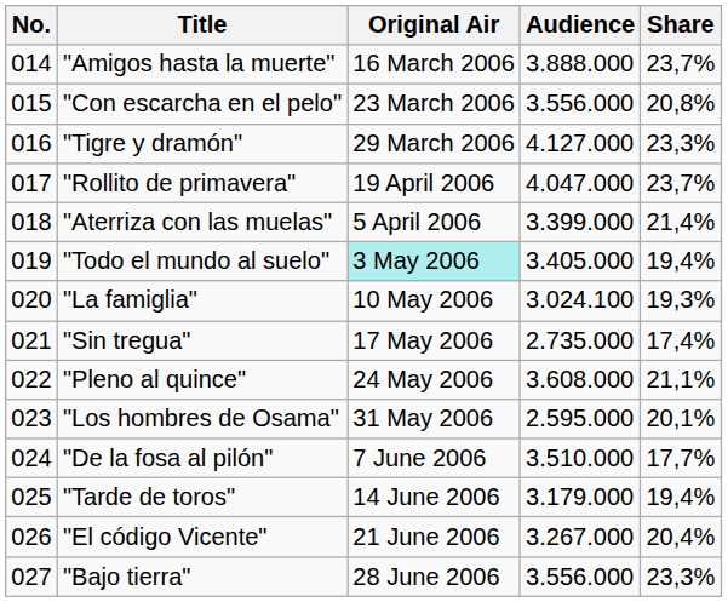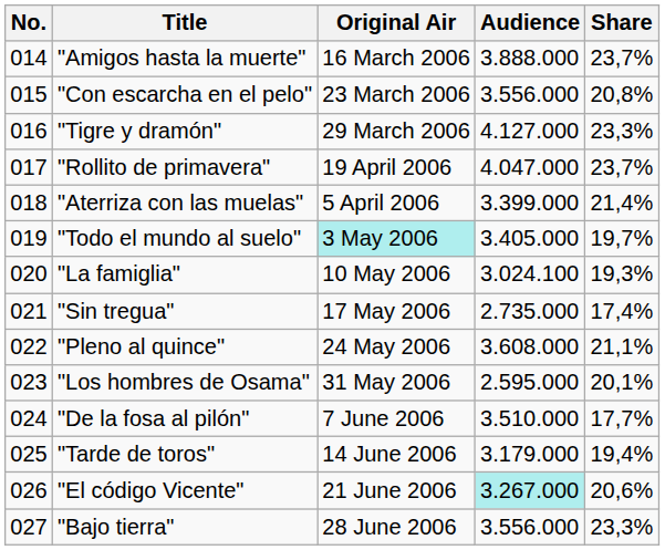"Todo el mundo al suelo" | Share: 19,4% -> 19,7%
"El código Vicente" | Audience: no background -> paleturquoise background
"El código Vicente" | Share: 20,4% -> 20,6%
